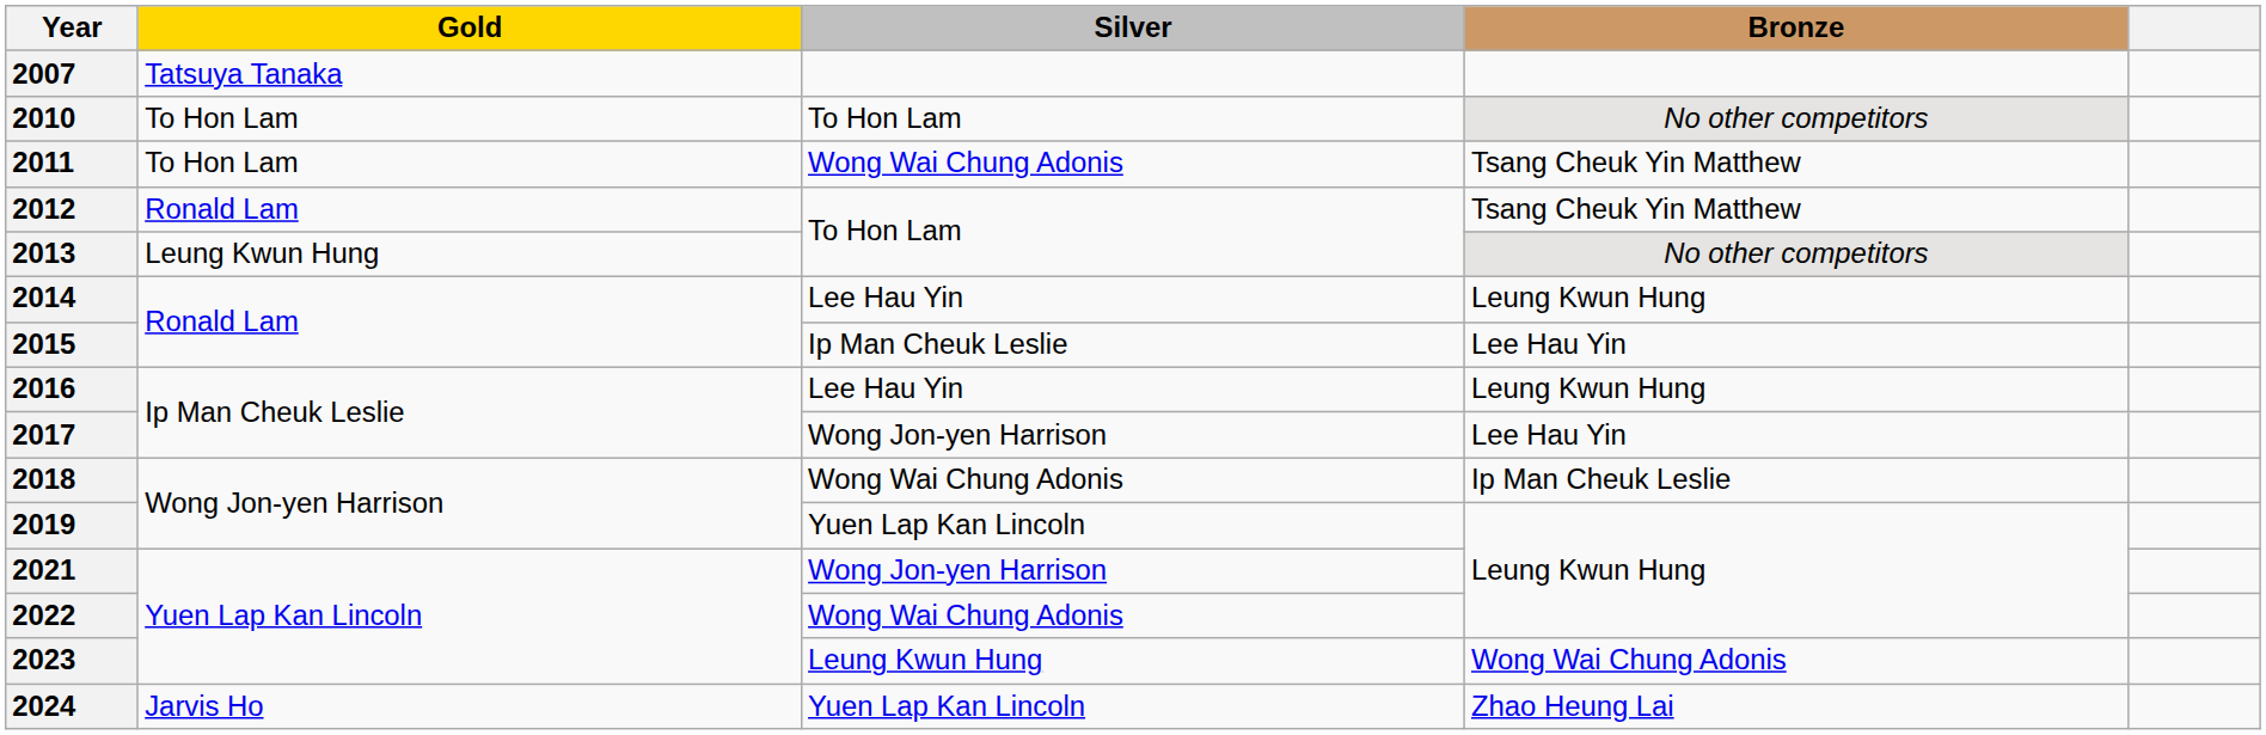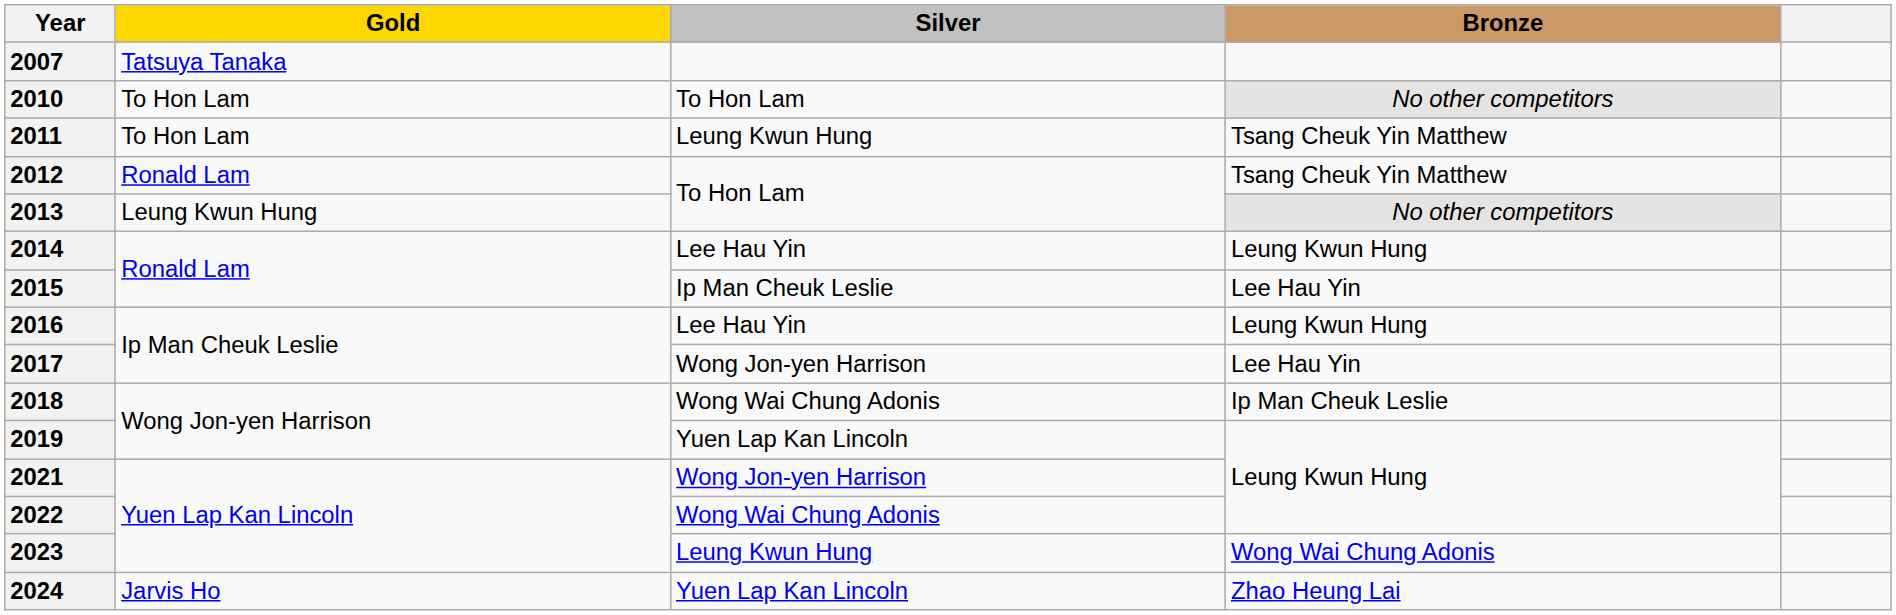2011 | Silver: Wong Wai Chung Adonis -> Leung Kwun Hung
